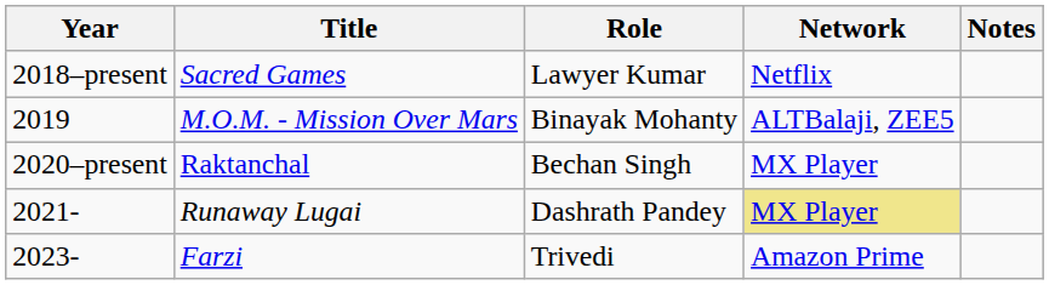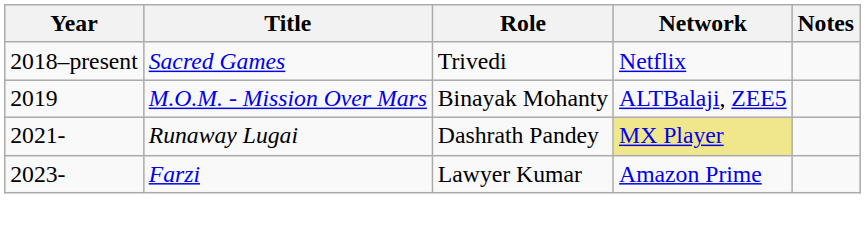Sacred Games | Role: Lawyer Kumar -> Trivedi
- row: 2020–present | Raktanchal | Bechan Singh | MX Player
Farzi | Role: Trivedi -> Lawyer Kumar
